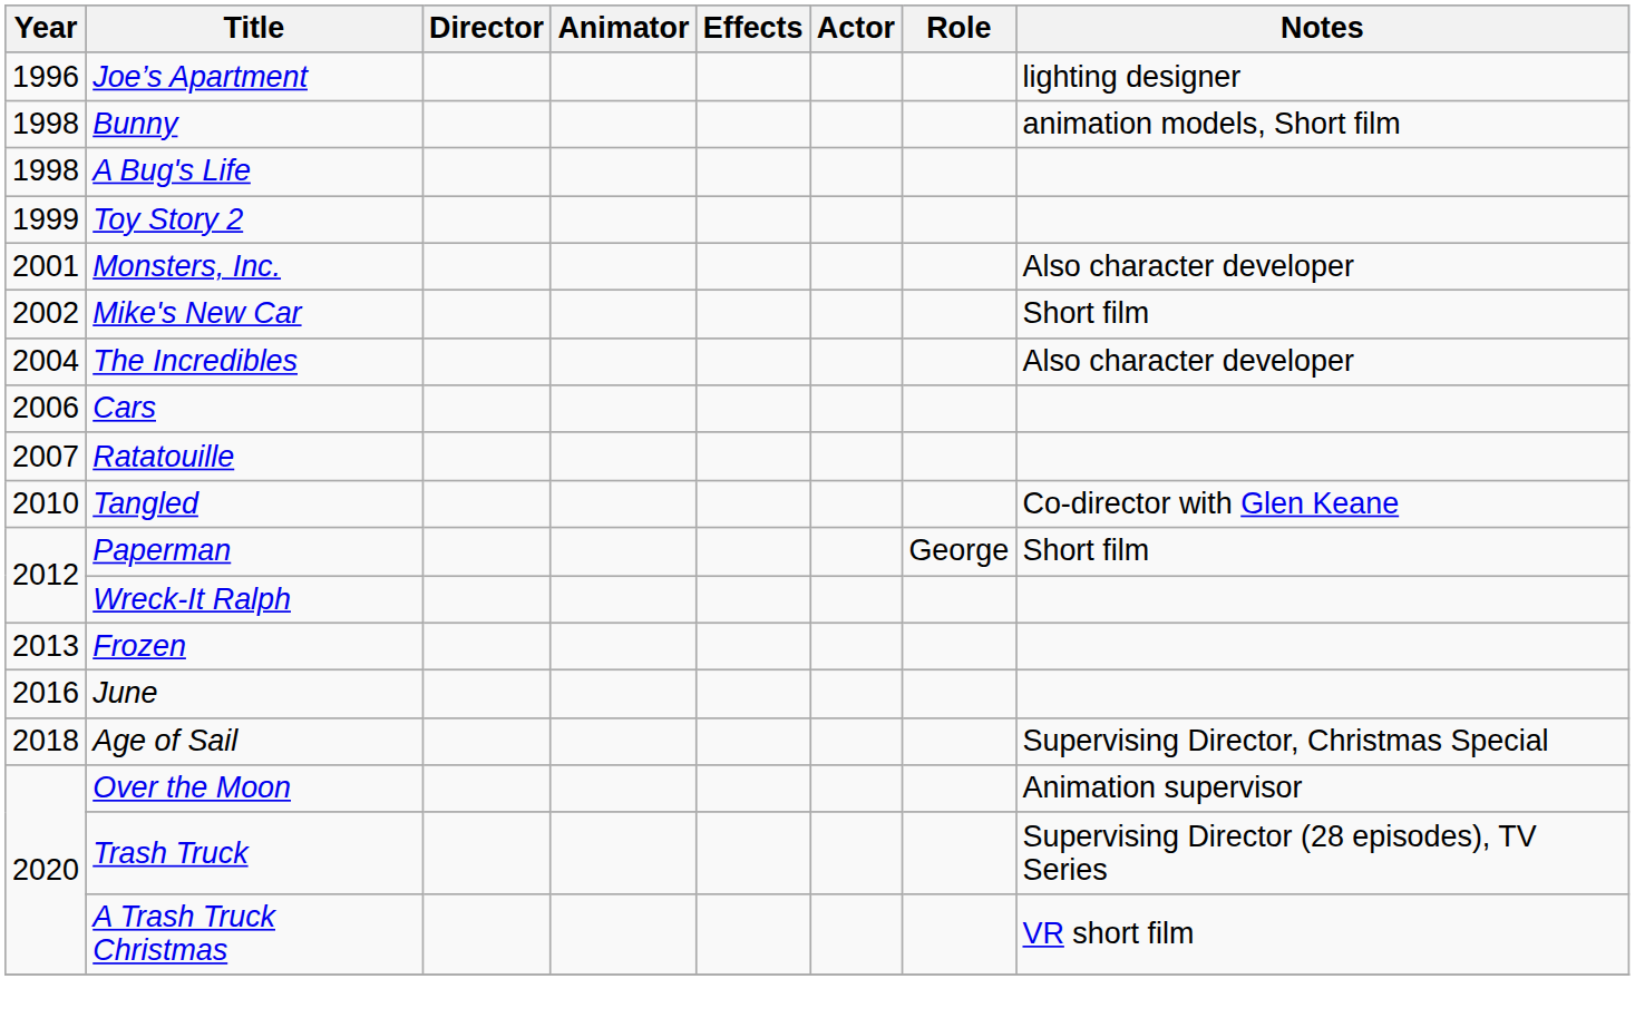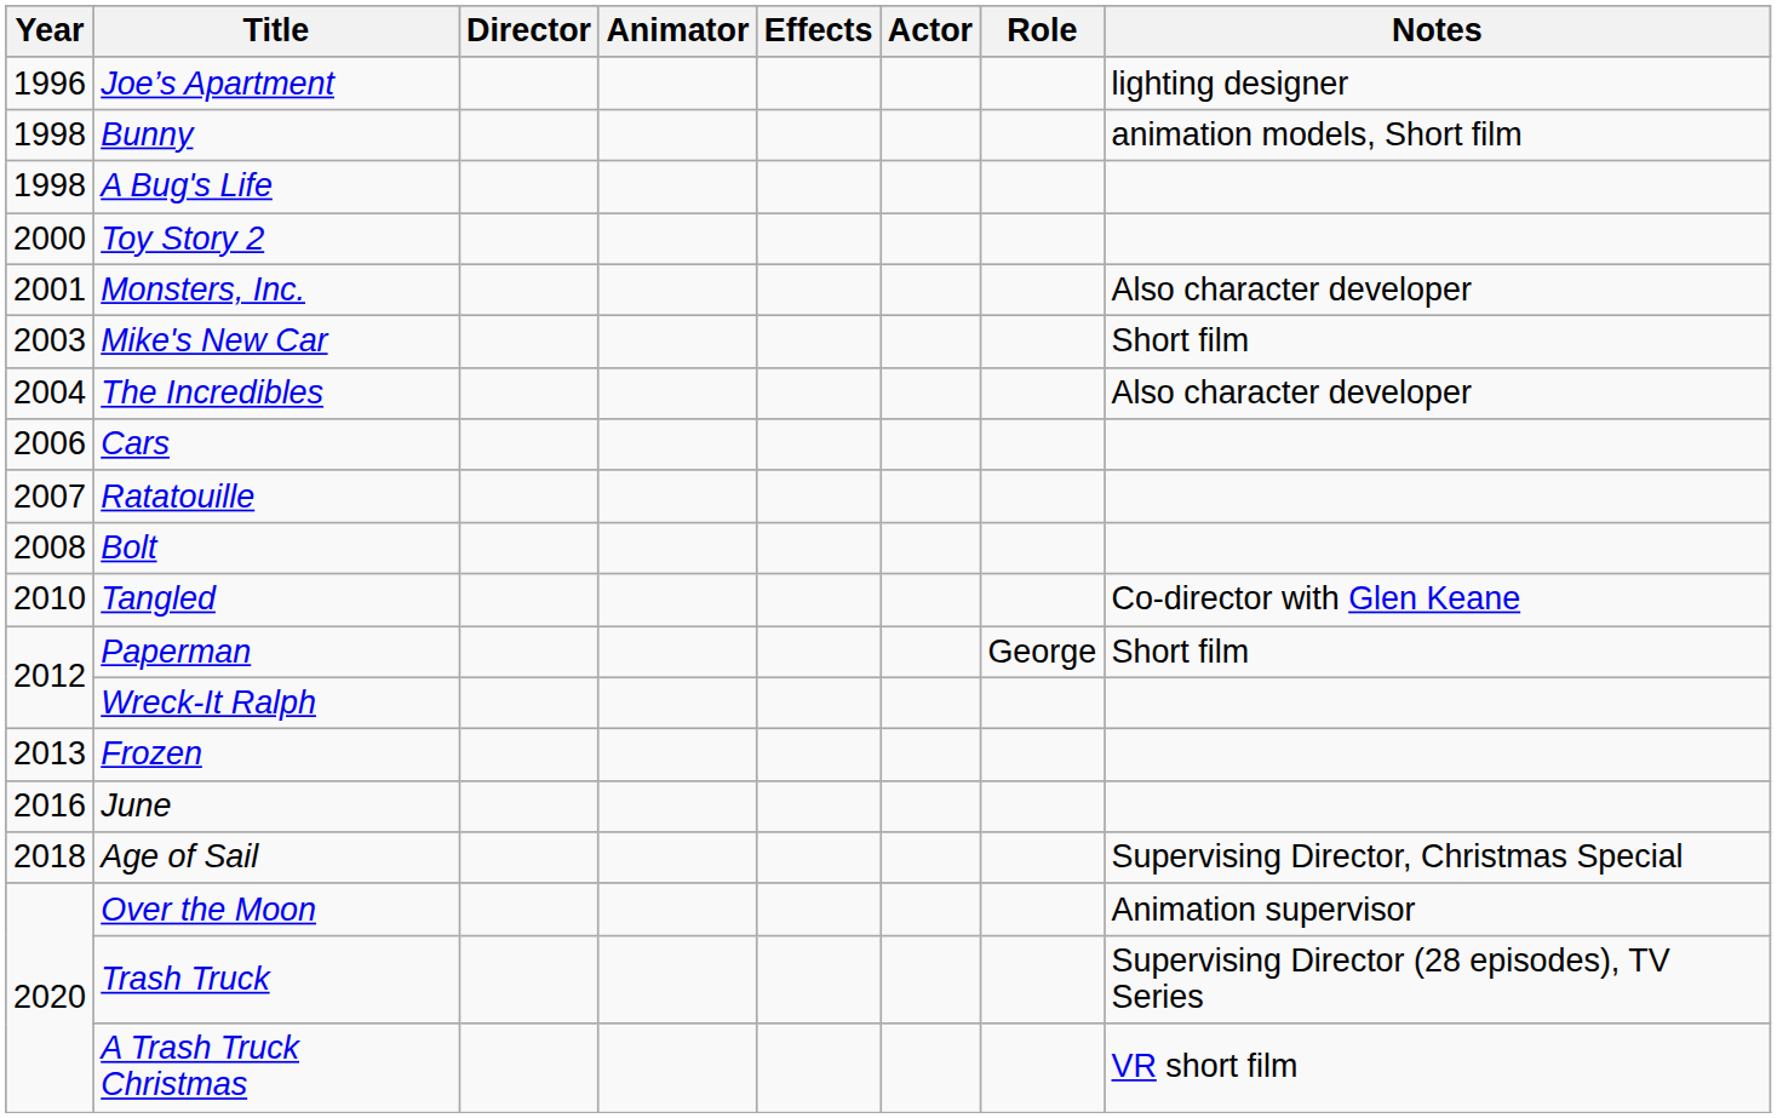Toy Story 2 | Year: 1999 -> 2000
Mike's New Car | Year: 2002 -> 2003
+ row: 2008 | Bolt
